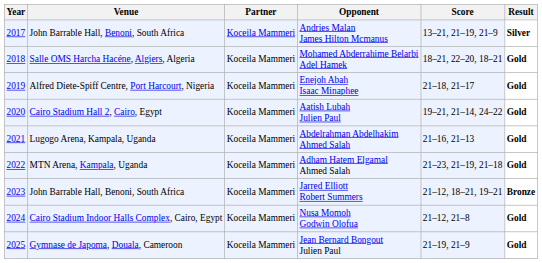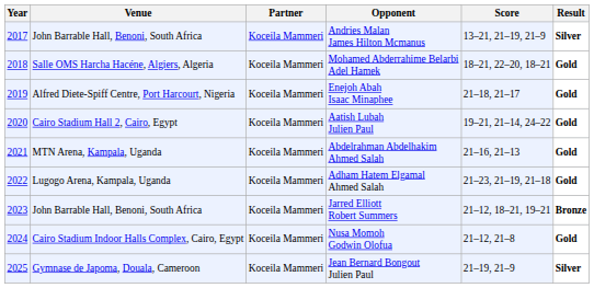Abdelrahman Abdelhakim Ahmed Salah | Venue: Lugogo Arena, Kampala, Uganda -> MTN Arena, Kampala, Uganda
Adham Hatem Elgamal Ahmed Salah | Venue: MTN Arena, Kampala, Uganda -> Lugogo Arena, Kampala, Uganda
Jean Bernard Bongout Julien Paul | Result: Gold -> Silver
